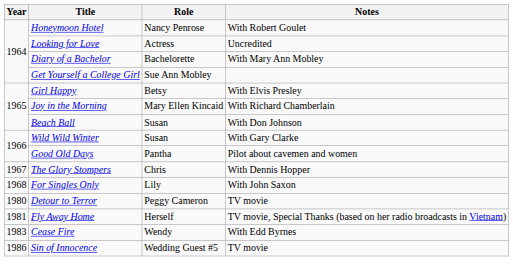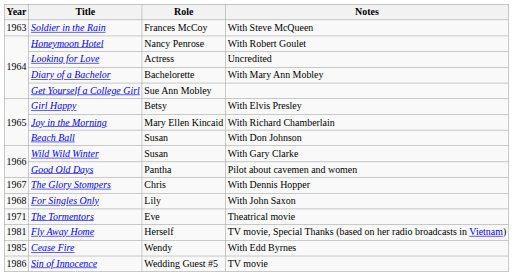+ row: 1963 | Soldier in the Rain | Frances McCoy | With Steve McQueen
+ row: 1971 | The Tormentors | Eve | Theatrical movie
- row: 1980 | Detour to Terror | Peggy Cameron | TV movie
Cease Fire | Year: 1983 -> 1985
